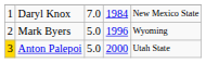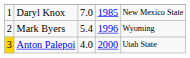Daryl Knox | column 4: 1984 -> 1985
Mark Byers | column 3: 5.0 -> 5.4
Anton Palepoi | column 3: 5.0 -> 4.0
